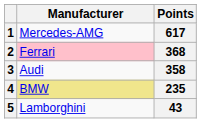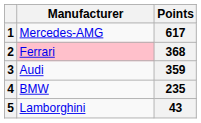3 | Points: 358 -> 359
4 | Manufacturer: khaki background -> no background
